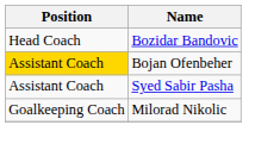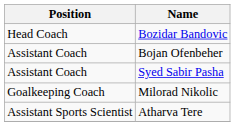Bojan Ofenbeher | Position: gold background -> no background
+ row: Assistant Sports Scientist | Atharva Tere
